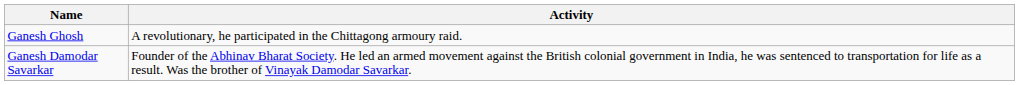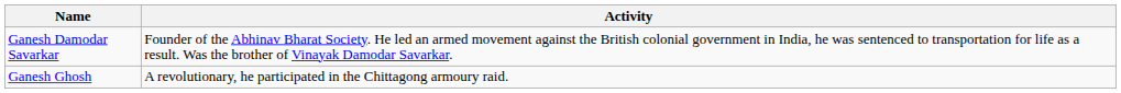rows swapped: Ganesh Damodar Savarkar <-> Ganesh Ghosh
